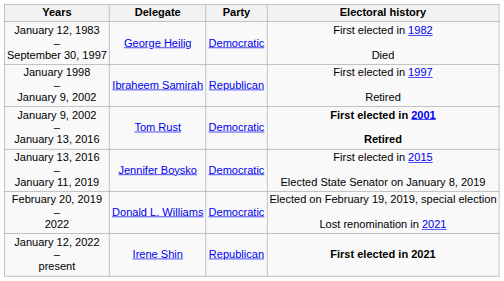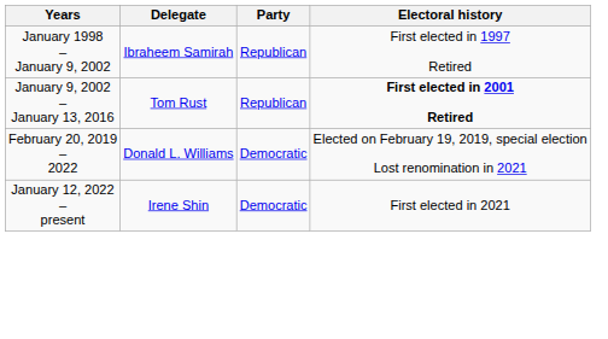- row: January 12, 1983 – September 30, 1997 | George Heilig | Democratic | First elected in 1982 Died
January 9, 2002 – January 13, 2016 | Party: Democratic -> Republican
- row: January 13, 2016 – January 11, 2019 | Jennifer Boysko | Democratic | First elected in 2015 Elected State Senator on January 8, 2019
January 12, 2022 – present | Party: Republican -> Democratic
January 12, 2022 – present | Electoral history: bold -> normal
